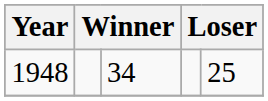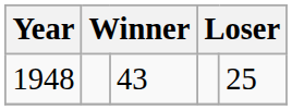1948 | column 3: 34 -> 43
